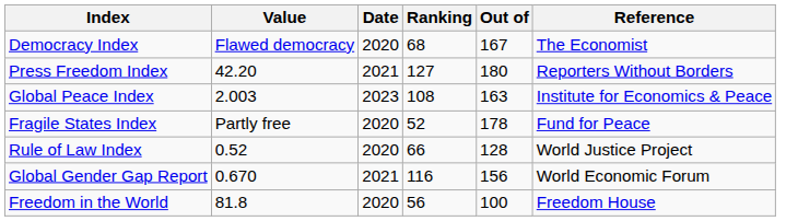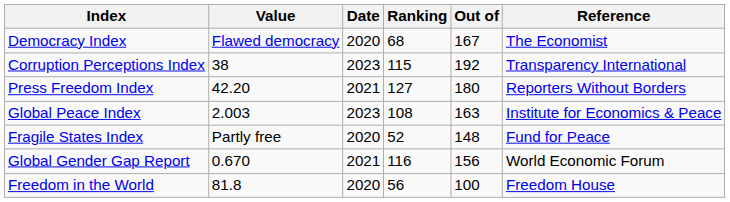+ row: Corruption Perceptions Index | 38 | 2023 | 115 | 192 | Transparency International
Fragile States Index | Out of: 178 -> 148
- row: Rule of Law Index | 0.52 | 2020 | 66 | 128 | World Justice Project
